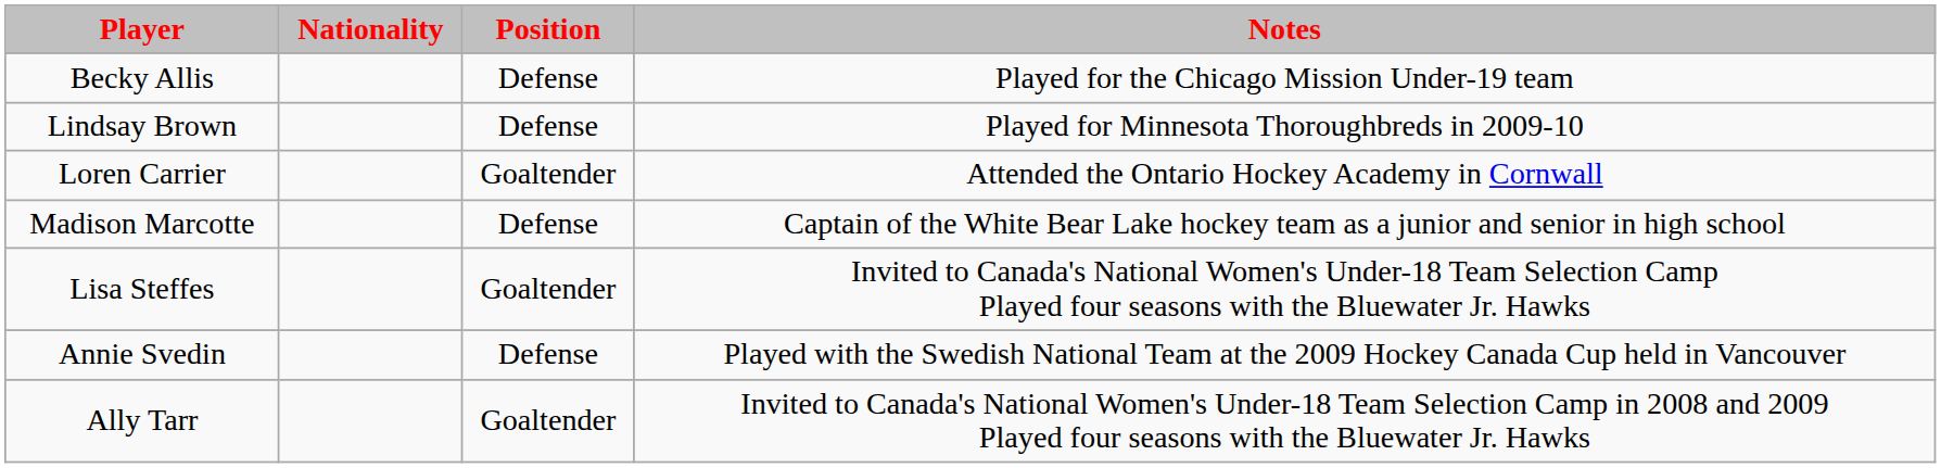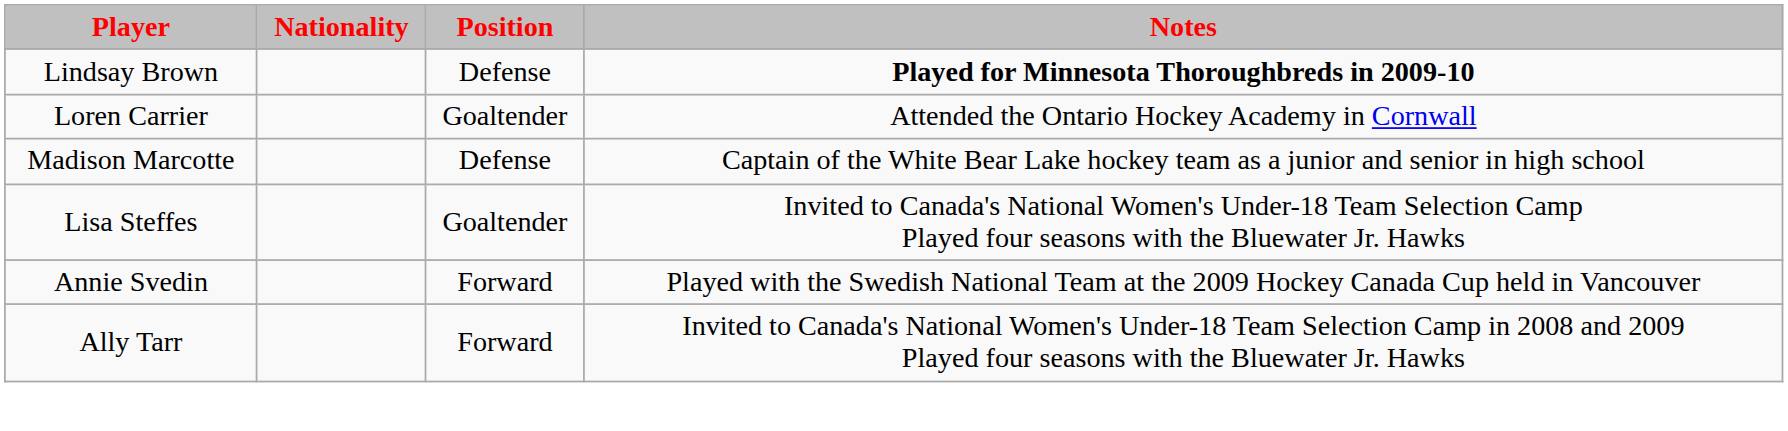- row: Becky Allis | Defense | Played for the Chicago Mission Under-19 team
Lindsay Brown | Notes: normal -> bold
Annie Svedin | Position: Defense -> Forward
Ally Tarr | Position: Goaltender -> Forward
